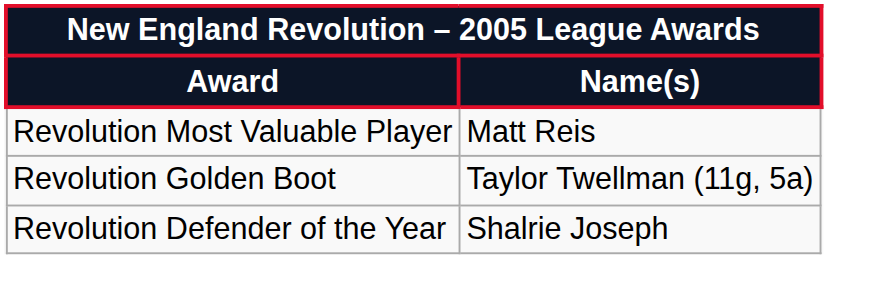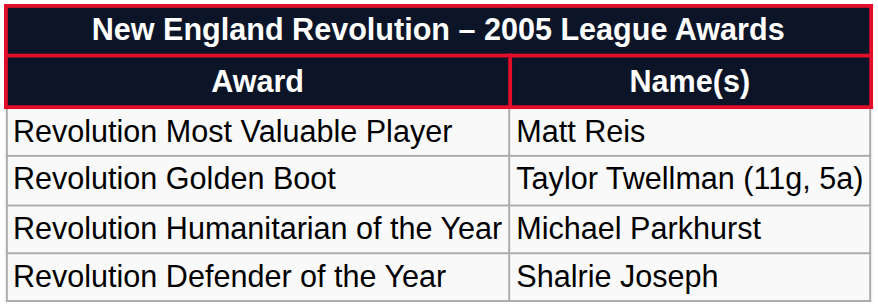+ row: Revolution Humanitarian of the Year | Michael Parkhurst
